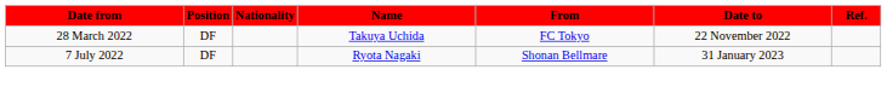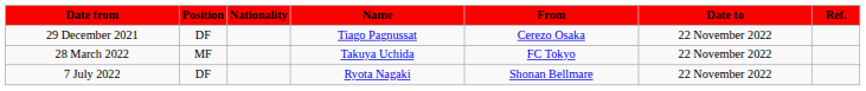+ row: 29 December 2021 | DF | Tiago Pagnussat | Cerezo Osaka | 22 November 2022
28 March 2022 | Position: DF -> MF
7 July 2022 | Date to: 31 January 2023 -> 22 November 2022
